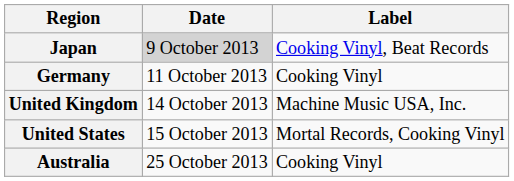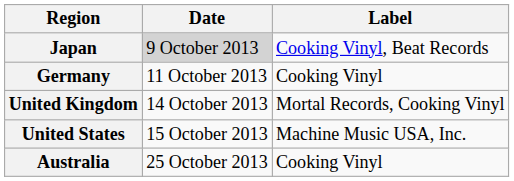United Kingdom | Label: Machine Music USA, Inc. -> Mortal Records, Cooking Vinyl
United States | Label: Mortal Records, Cooking Vinyl -> Machine Music USA, Inc.
